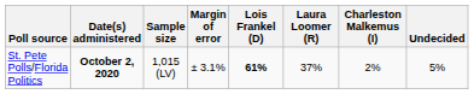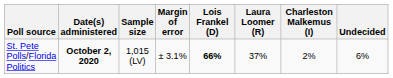St. Pete Polls/Florida Politics | Lois Frankel (D): 61% -> 66%
St. Pete Polls/Florida Politics | Undecided: 5% -> 6%
